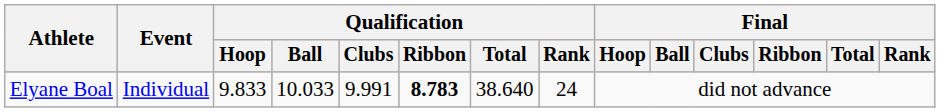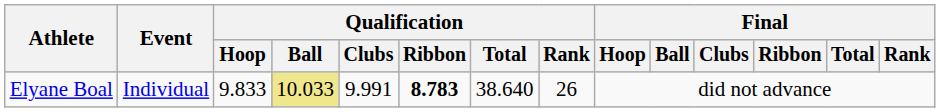Elyane Boal | Qualification / Ball: no background -> khaki background
Elyane Boal | Qualification / Rank: 24 -> 26
